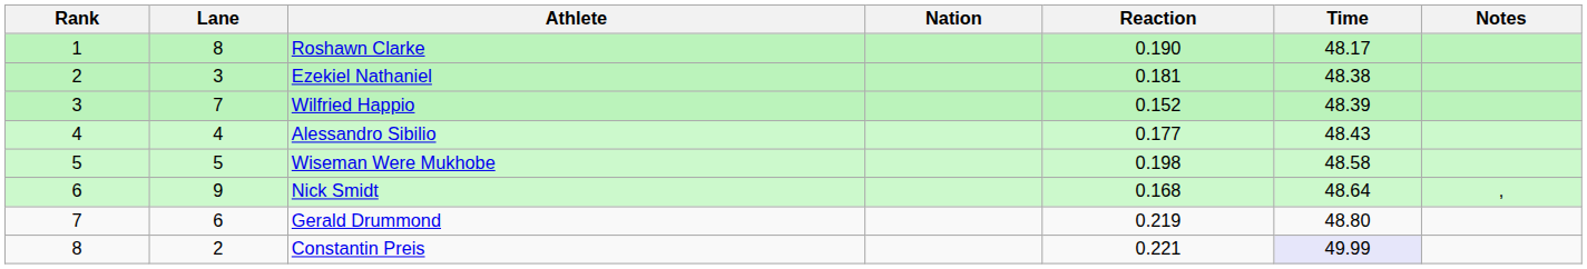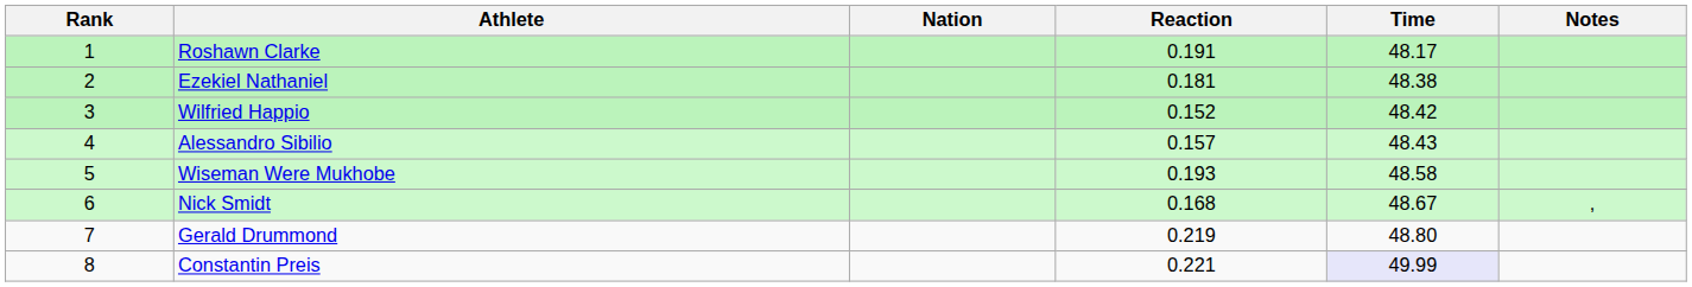- column: Lane | 8 | 3 | 7 | 4 | 5 | 9 | 6 | 2
Roshawn Clarke | Reaction: 0.190 -> 0.191
Wilfried Happio | Time: 48.39 -> 48.42
Alessandro Sibilio | Reaction: 0.177 -> 0.157
Wiseman Were Mukhobe | Reaction: 0.198 -> 0.193
Nick Smidt | Time: 48.64 -> 48.67
